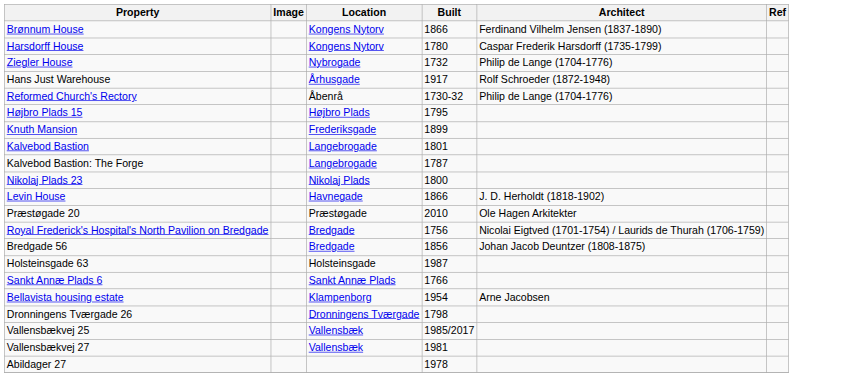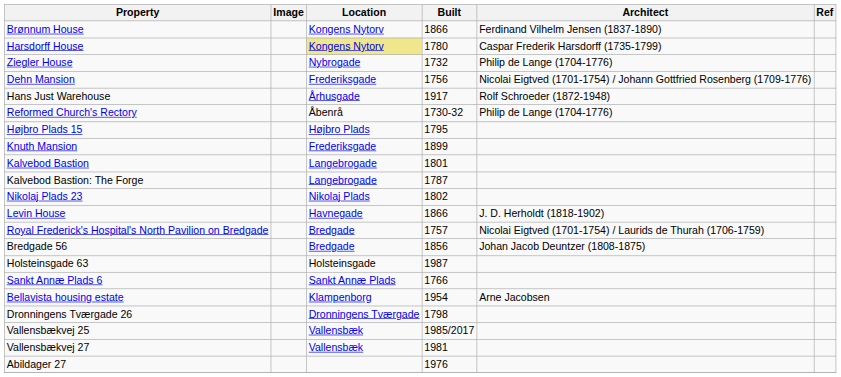Harsdorff House | Location: no background -> khaki background
+ row: Dehn Mansion | Frederiksgade | 1756 | Nicolai Eigtved (1701-1754) / Johann Gottfried Rosenberg (1709-1776)
Nikolaj Plads 23 | Built: 1800 -> 1802
- row: Præstøgade 20 | Præstøgade | 2010 | Ole Hagen Arkitekter
Royal Frederick's Hospital's North Pavilion on Bredgade | Built: 1756 -> 1757
Abildager 27 | Built: 1978 -> 1976
